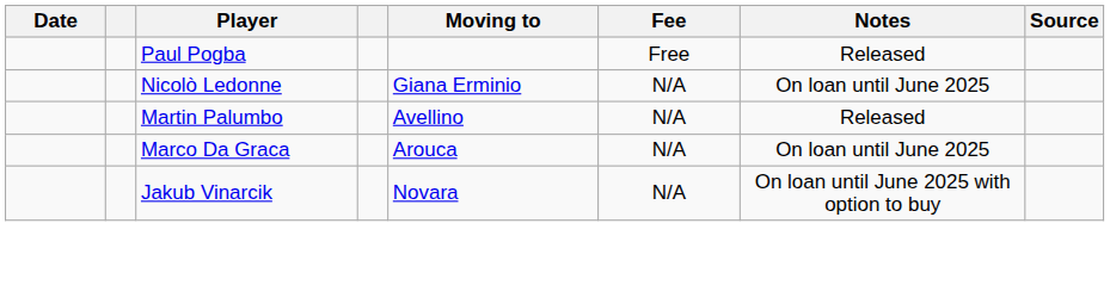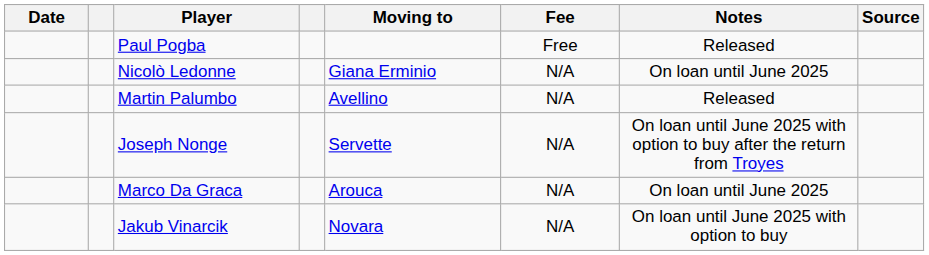+ row: Joseph Nonge | Servette | N/A | On loan until June 2025 with option to buy after the return from Troyes
